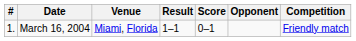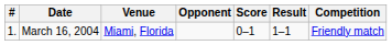columns swapped: Opponent <-> Result
